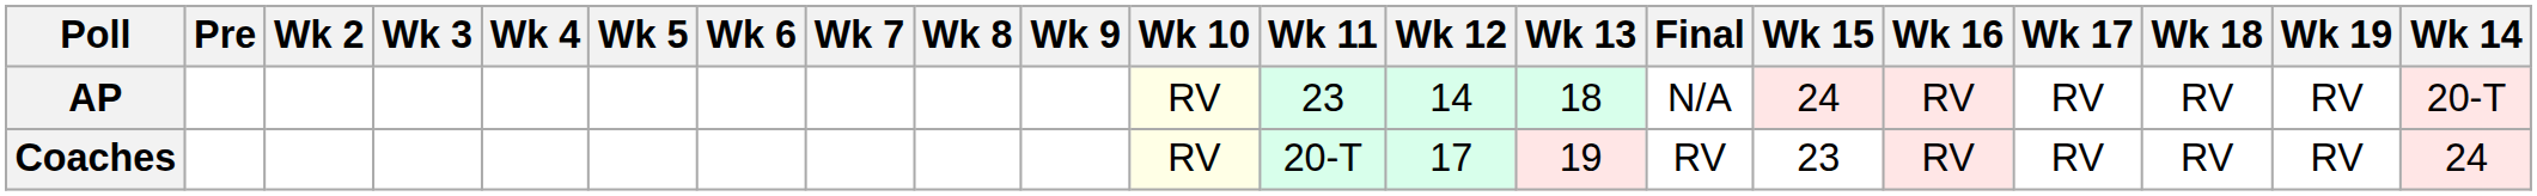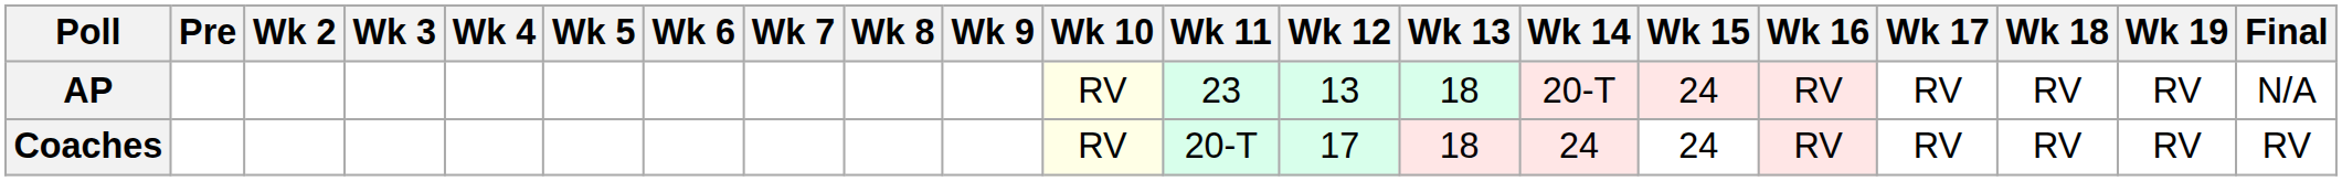columns swapped: Wk 14 <-> Final
AP | Wk 12: 14 -> 13
Coaches | Wk 13: 19 -> 18
Coaches | Wk 15: 23 -> 24
